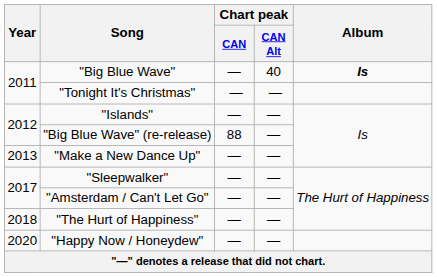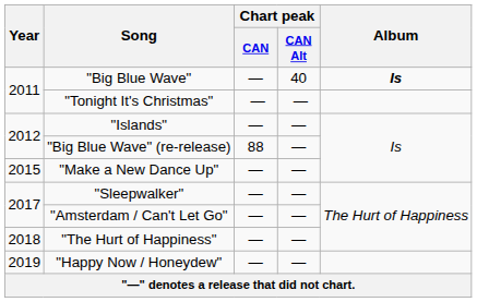"Make a New Dance Up" | Year: 2013 -> 2015
"Happy Now / Honeydew" | Year: 2020 -> 2019
